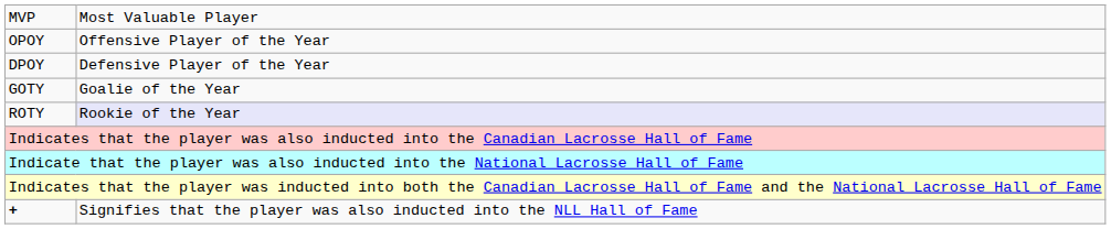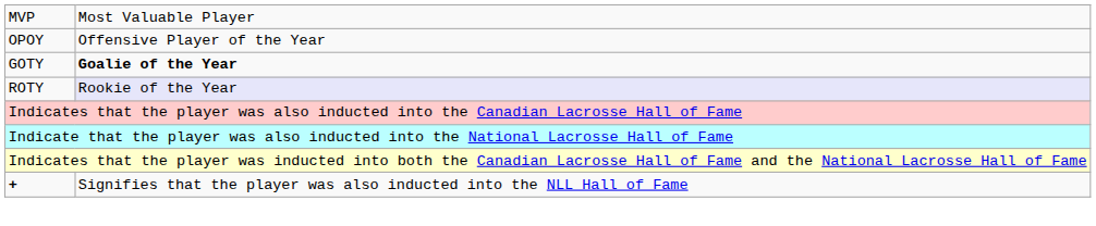- row: DPOY | Defensive Player of the Year
GOTY | column 2: normal -> bold
